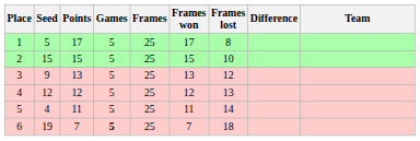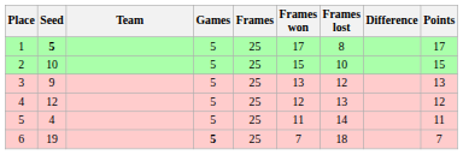columns swapped: Team <-> Points
1 | Seed: normal -> bold
2 | Seed: 15 -> 10
